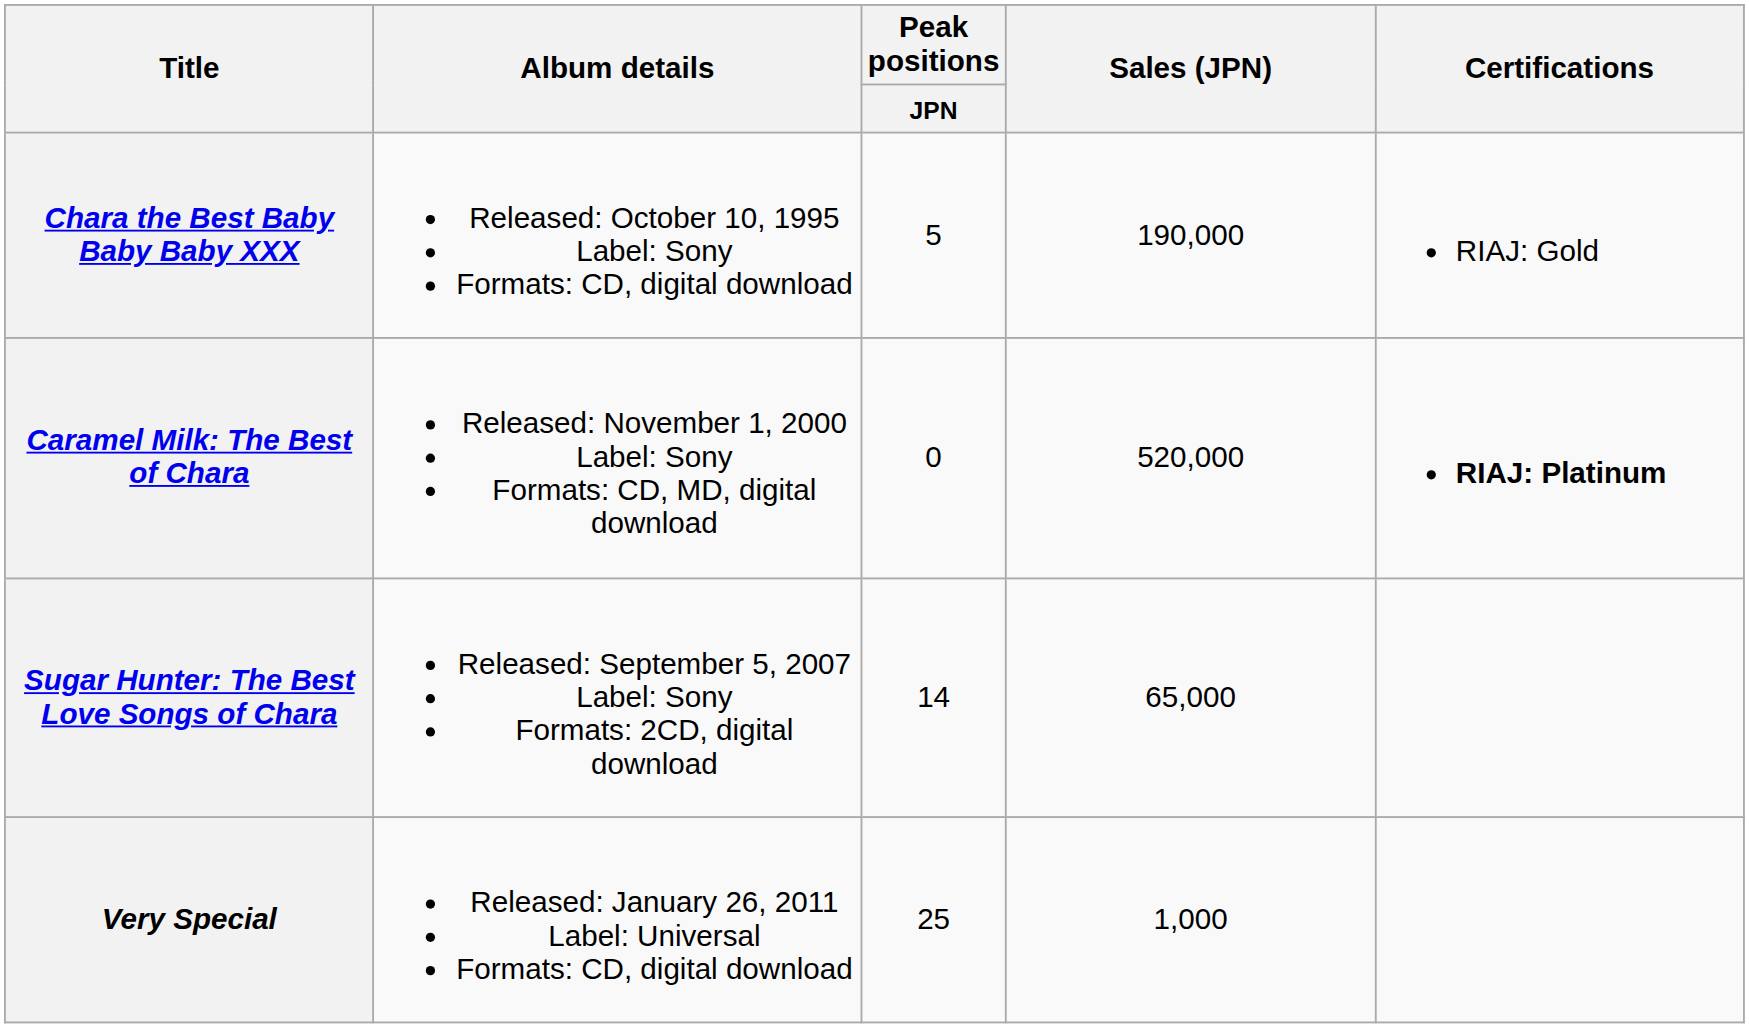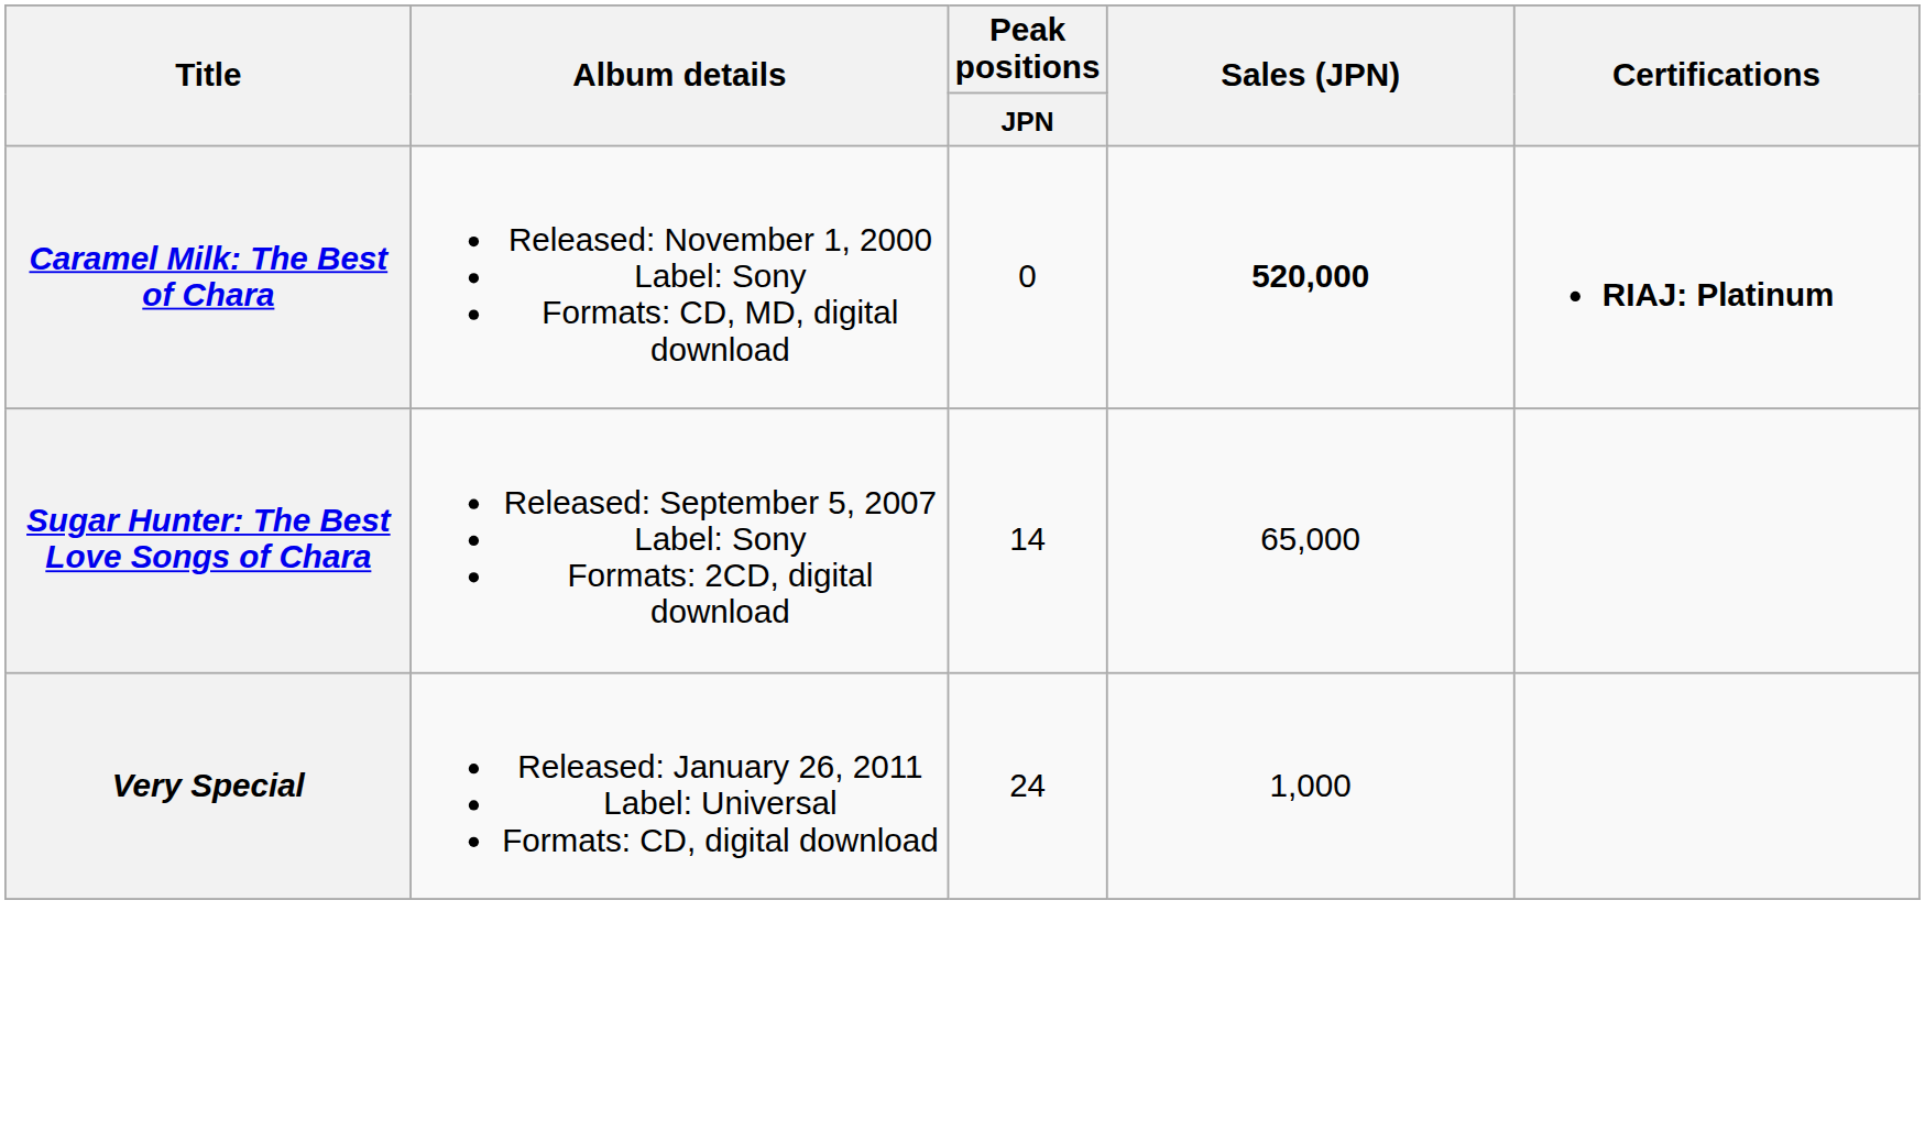- row: Chara the Best Baby Baby Baby XXX | Released: October 10, 1995 Label: Sony Formats: CD, digital download | 5 | 190,000 | RIAJ: Gold
Caramel Milk: The Best of Chara | Sales (JPN): normal -> bold
Very Special | Peak positions / JPN: 25 -> 24
